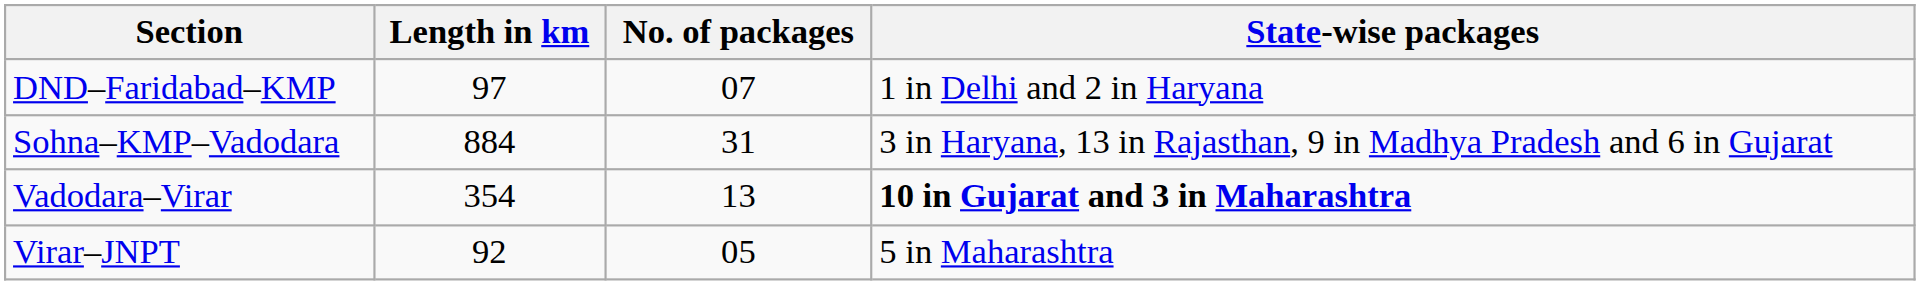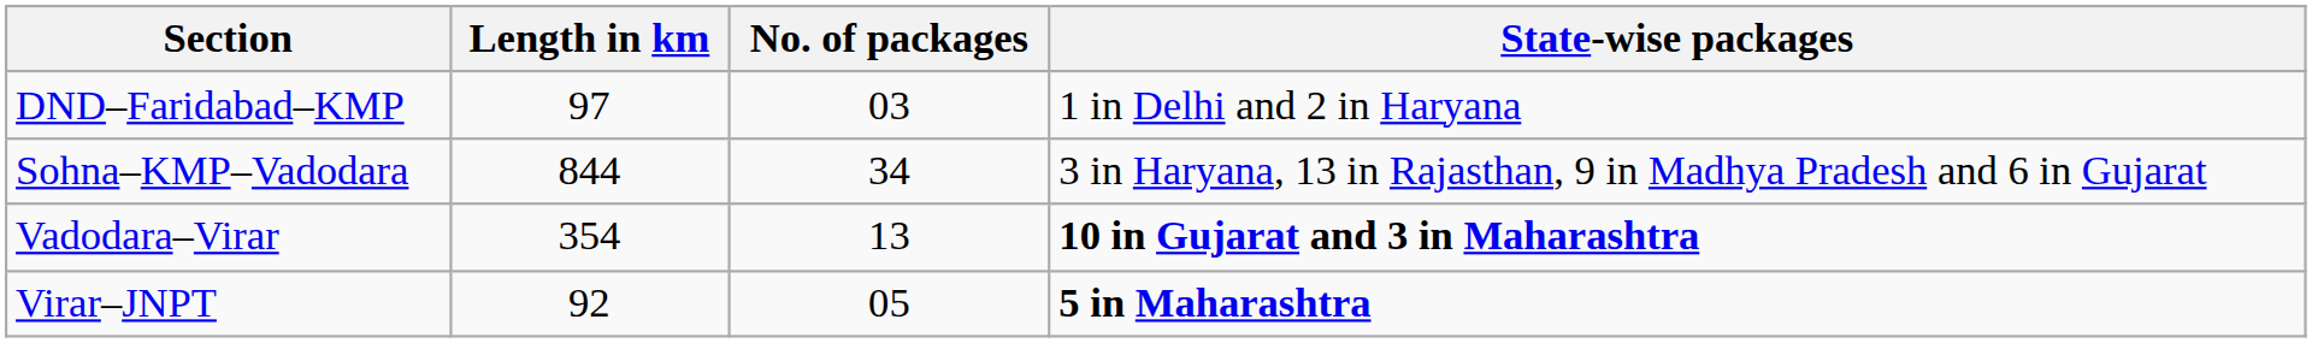DND–Faridabad–KMP | No. of packages: 07 -> 03
Sohna–KMP–Vadodara | Length in km: 884 -> 844
Sohna–KMP–Vadodara | No. of packages: 31 -> 34
Virar–JNPT | State-wise packages: normal -> bold
